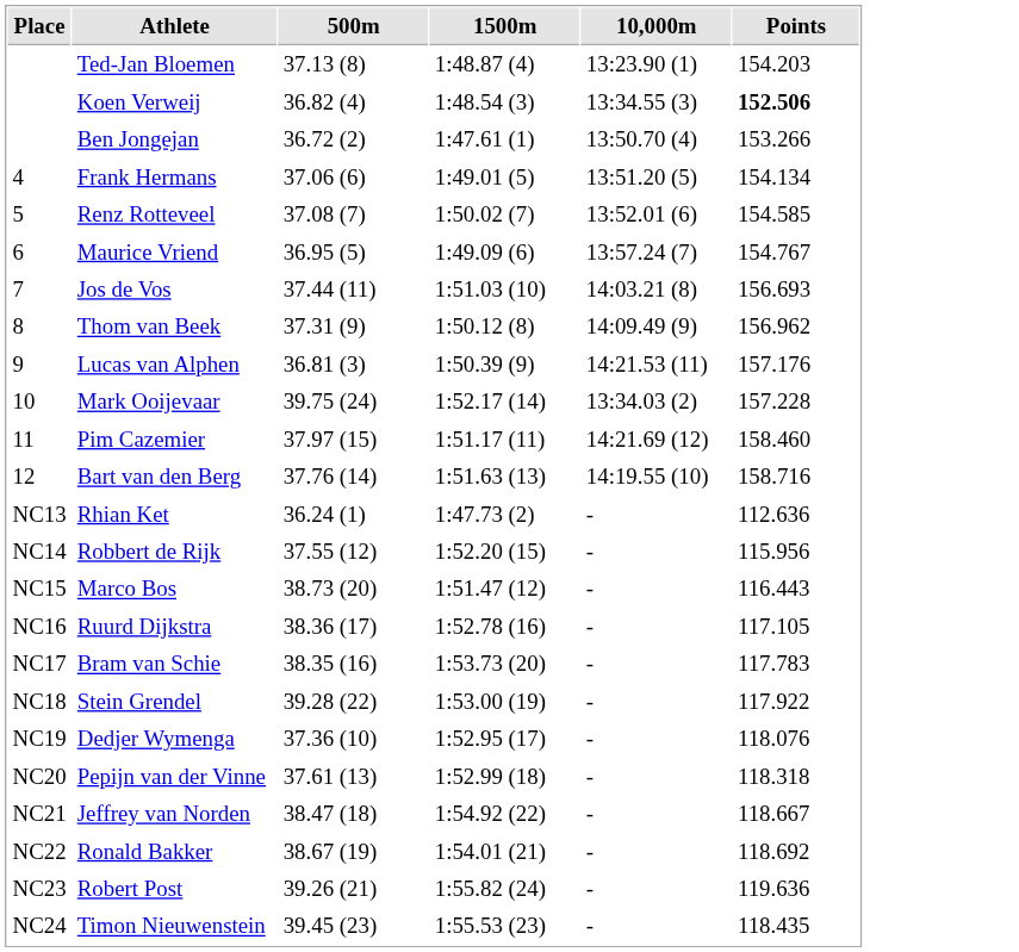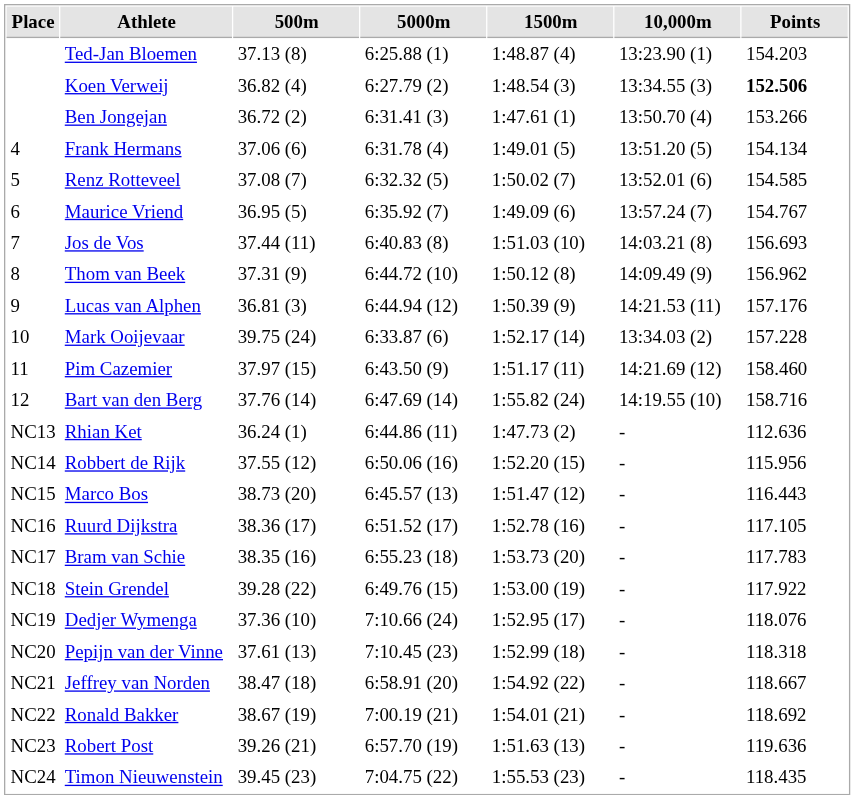+ column: 5000m | 6:25.88 (1) | 6:27.79 (2) | 6:31.41 (3) | 6:31.78 (4) | 6:32.32 (5) | 6:35.92 (7) | 6:40.83 (8) | 6:44.72 (10) | 6:44.94 (12) | 6:33.87 (6) | 6:43.50 (9) | 6:47.69 (14) | 6:44.86 (11) | 6:50.06 (16) | 6:45.57 (13) | 6:51.52 (17) | 6:55.23 (18) | 6:49.76 (15) | 7:10.66 (24) | 7:10.45 (23) | 6:58.91 (20) | 7:00.19 (21) | 6:57.70 (19) | 7:04.75 (22)
Bart van den Berg | 1500m: 1:51.63 (13) -> 1:55.82 (24)
Robert Post | 1500m: 1:55.82 (24) -> 1:51.63 (13)
